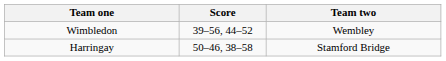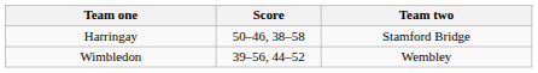rows swapped: Harringay <-> Wimbledon
